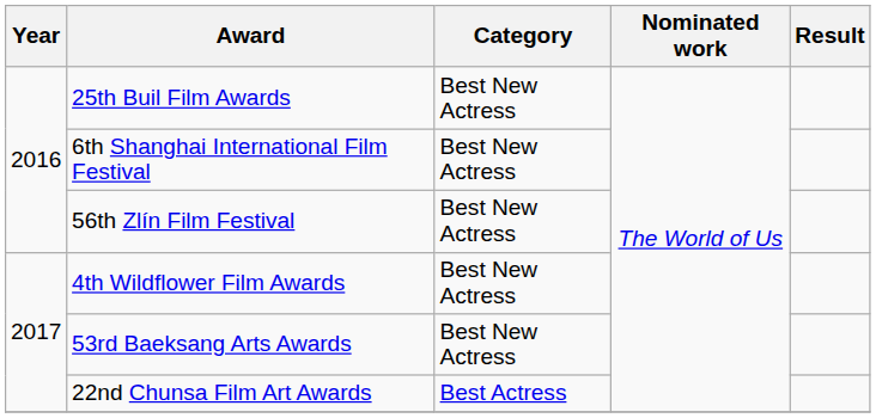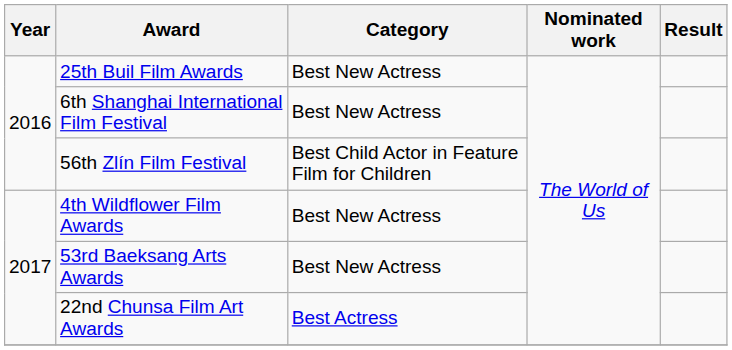56th Zlín Film Festival | Category: Best New Actress -> Best Child Actor in Feature Film for Children
